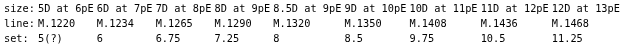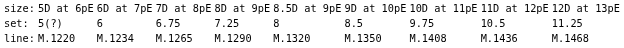rows swapped: set: <-> line:
